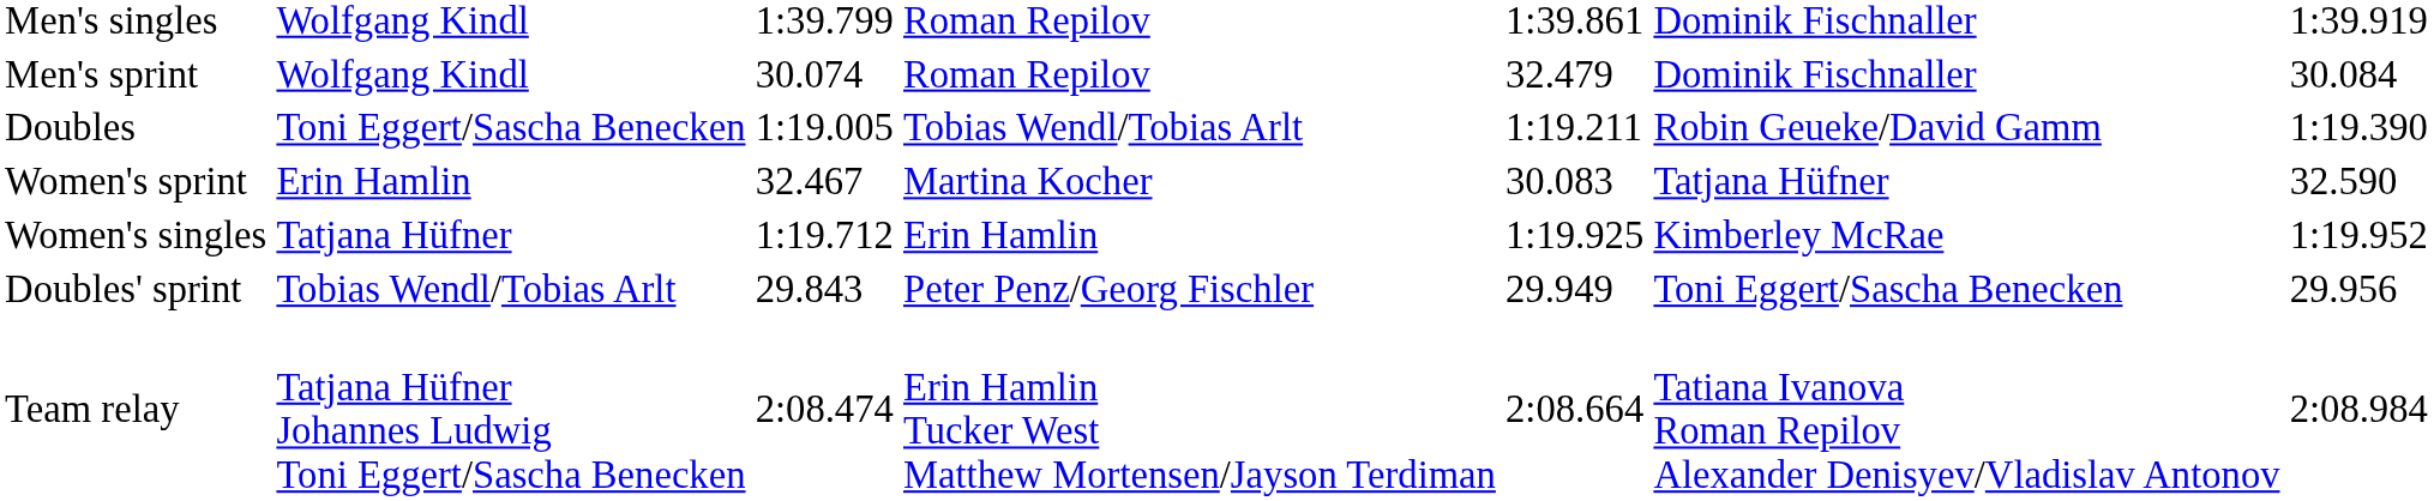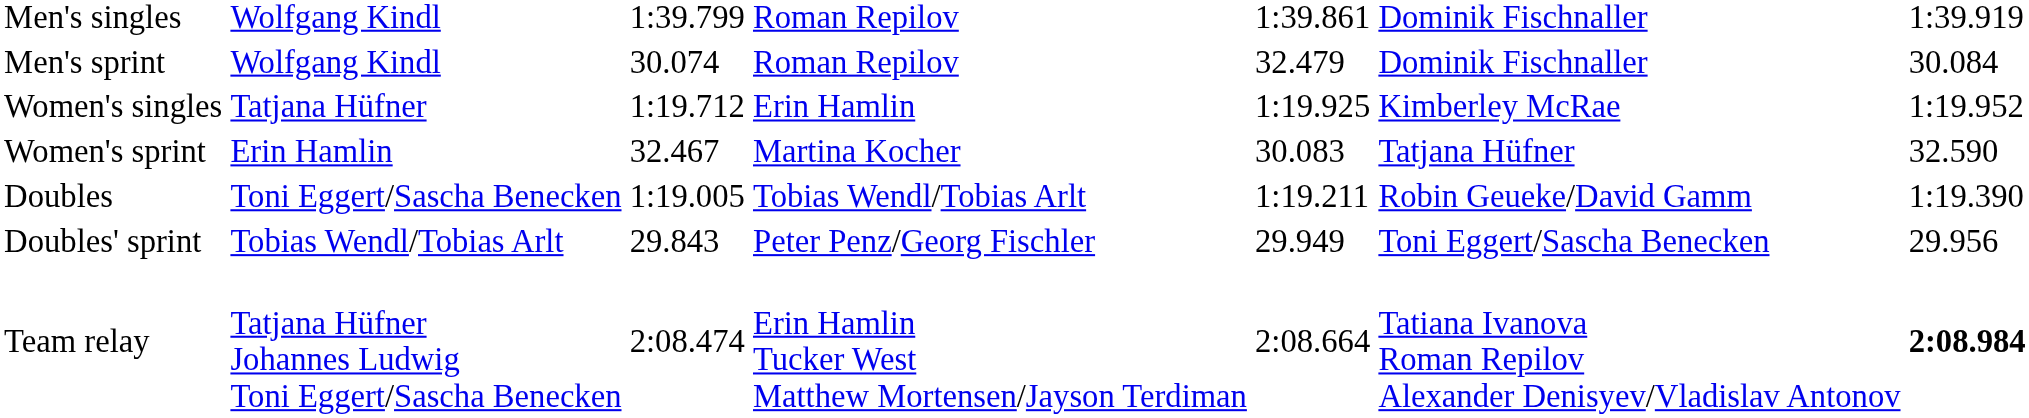rows swapped: Women's singles <-> Doubles
Team relay | column 7: normal -> bold
